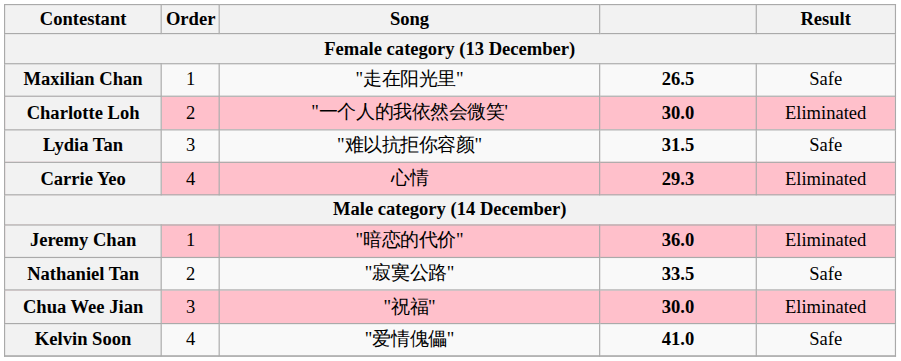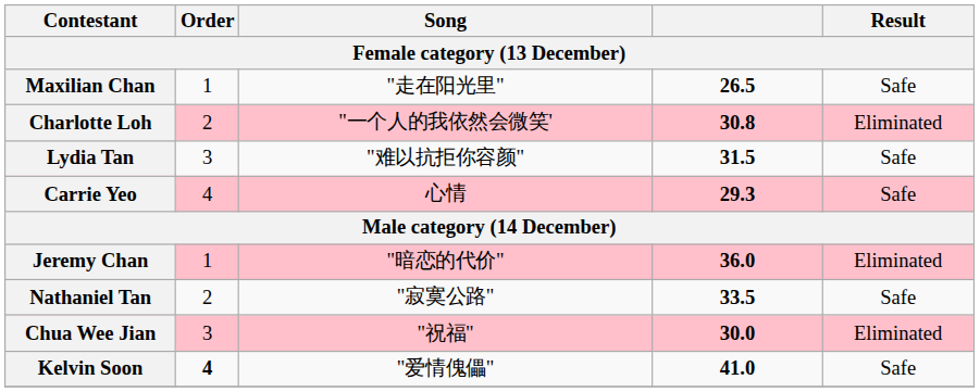Charlotte Loh | column 4: 30.0 -> 30.8
Carrie Yeo | Result: Eliminated -> Safe
Kelvin Soon | Order: normal -> bold
